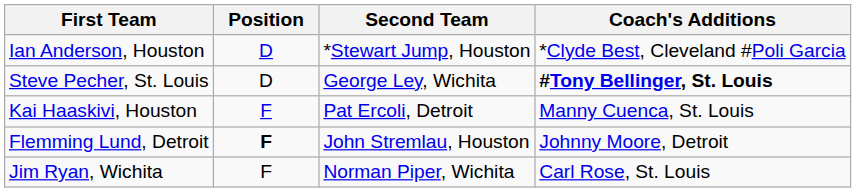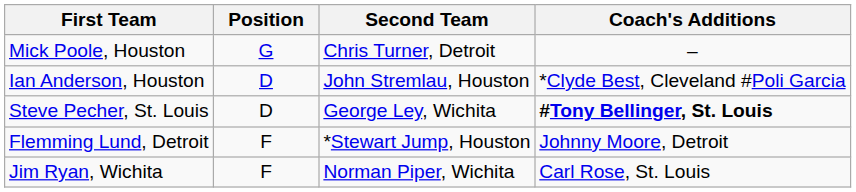+ row: Mick Poole, Houston | G | Chris Turner, Detroit | –
Ian Anderson, Houston | Second Team: *Stewart Jump, Houston -> John Stremlau, Houston
- row: Kai Haaskivi, Houston | F | Pat Ercoli, Detroit | Manny Cuenca, St. Louis
Flemming Lund, Detroit | Position: bold -> normal
Flemming Lund, Detroit | Second Team: John Stremlau, Houston -> *Stewart Jump, Houston
